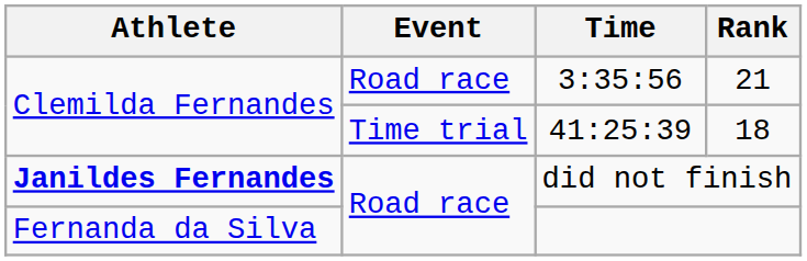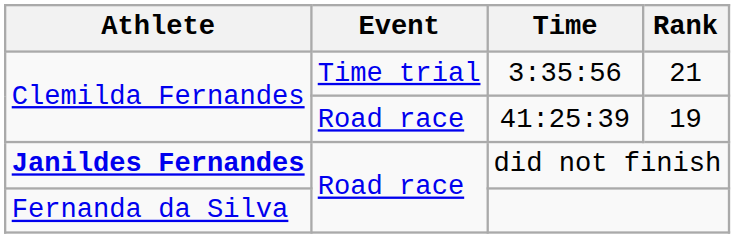3:35:56 | Event: Road race -> Time trial
41:25:39 | Event: Time trial -> Road race
41:25:39 | Rank: 18 -> 19
